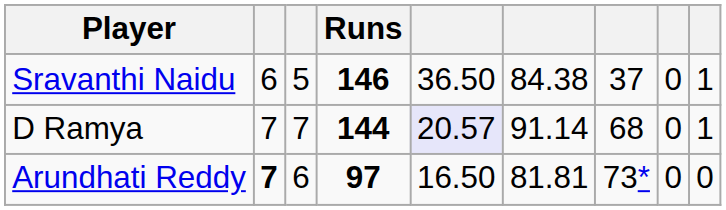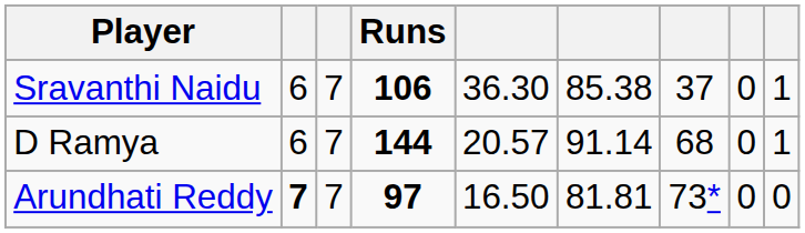Sravanthi Naidu | column 3: 5 -> 7
Sravanthi Naidu | Runs: 146 -> 106
Sravanthi Naidu | column 5: 36.50 -> 36.30
Sravanthi Naidu | column 6: 84.38 -> 85.38
D Ramya | column 2: 7 -> 6
D Ramya | column 5: lavender background -> no background
Arundhati Reddy | column 3: 6 -> 7
